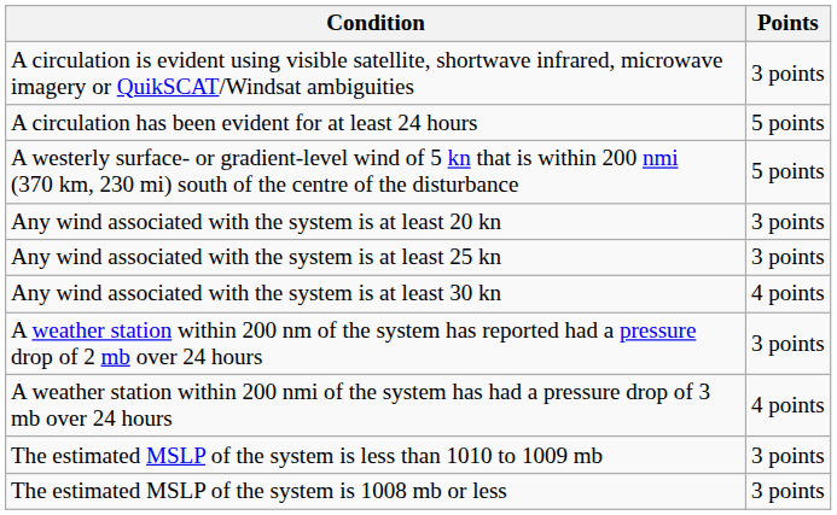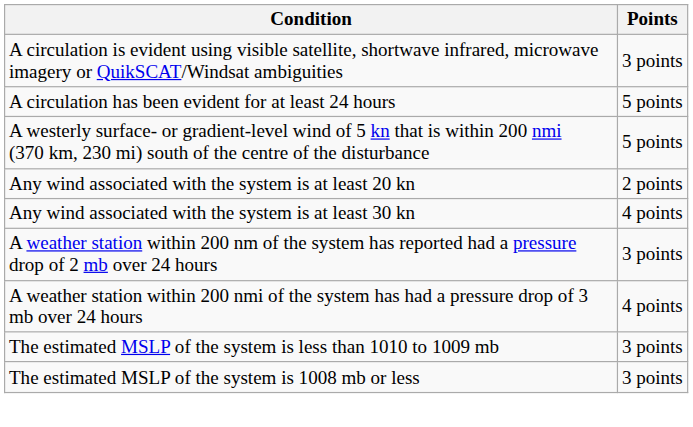Any wind associated with the system is at least 20 kn | Points: 3 points -> 2 points
- row: Any wind associated with the system is at least 25 kn | 3 points
